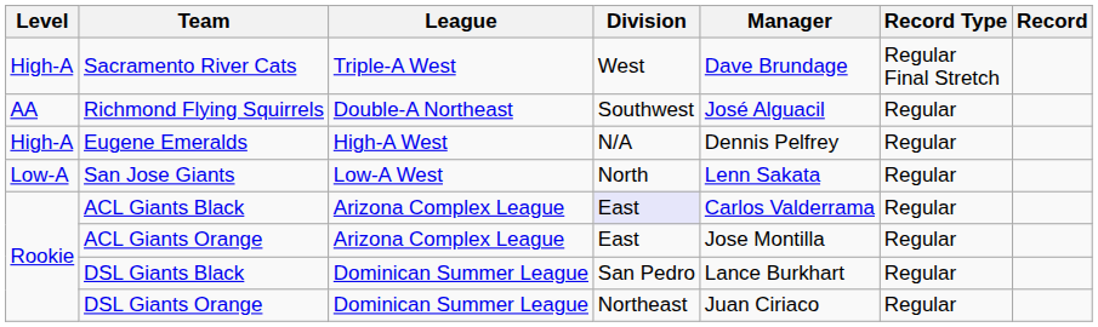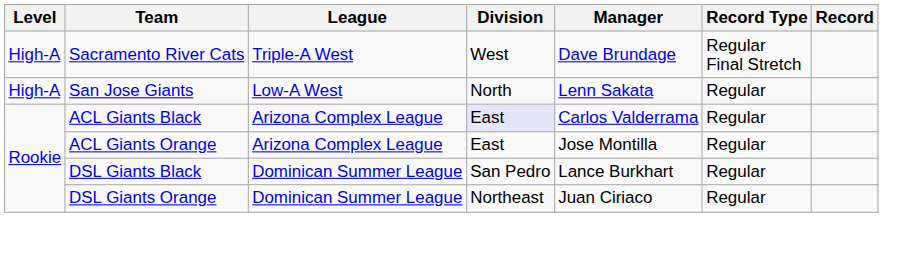- row: AA | Richmond Flying Squirrels | Double-A Northeast | Southwest | José Alguacil | Regular
- row: High-A | Eugene Emeralds | High-A West | N/A | Dennis Pelfrey | Regular
San Jose Giants | Level: Low-A -> High-A
